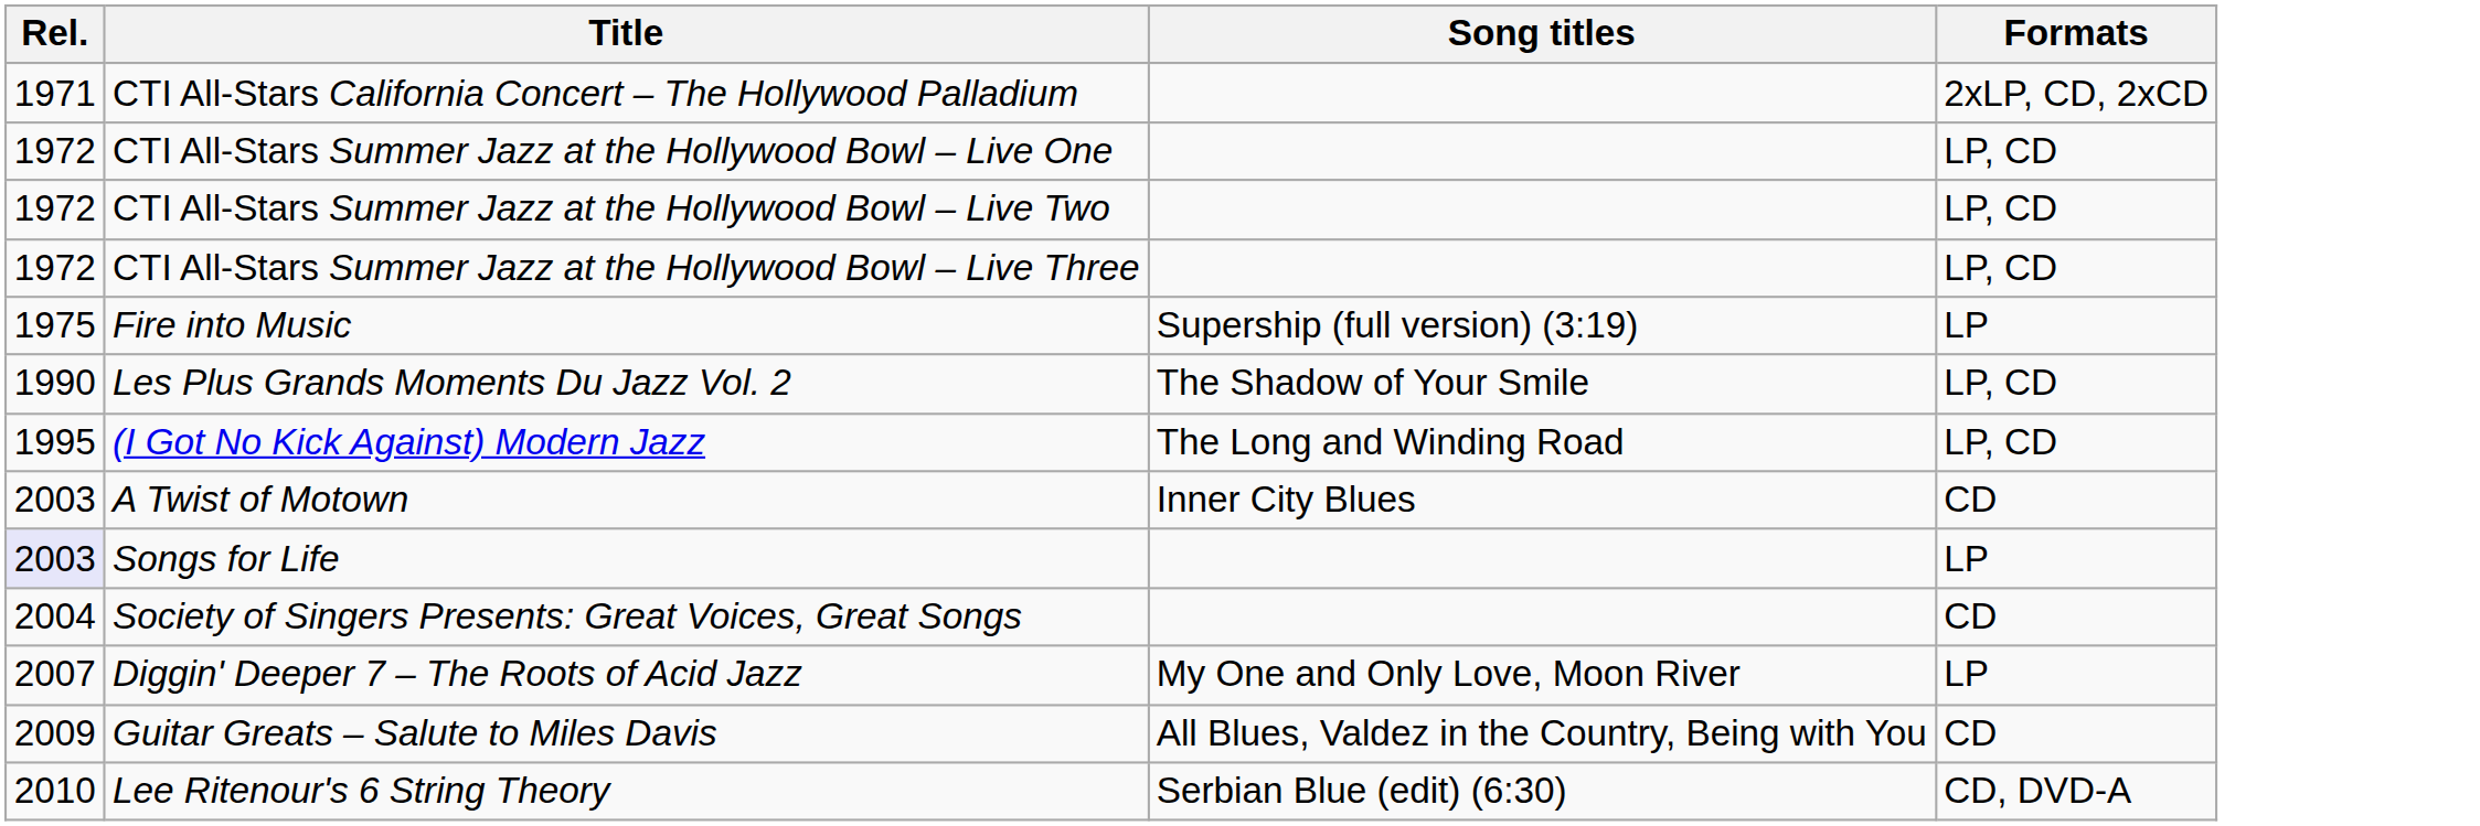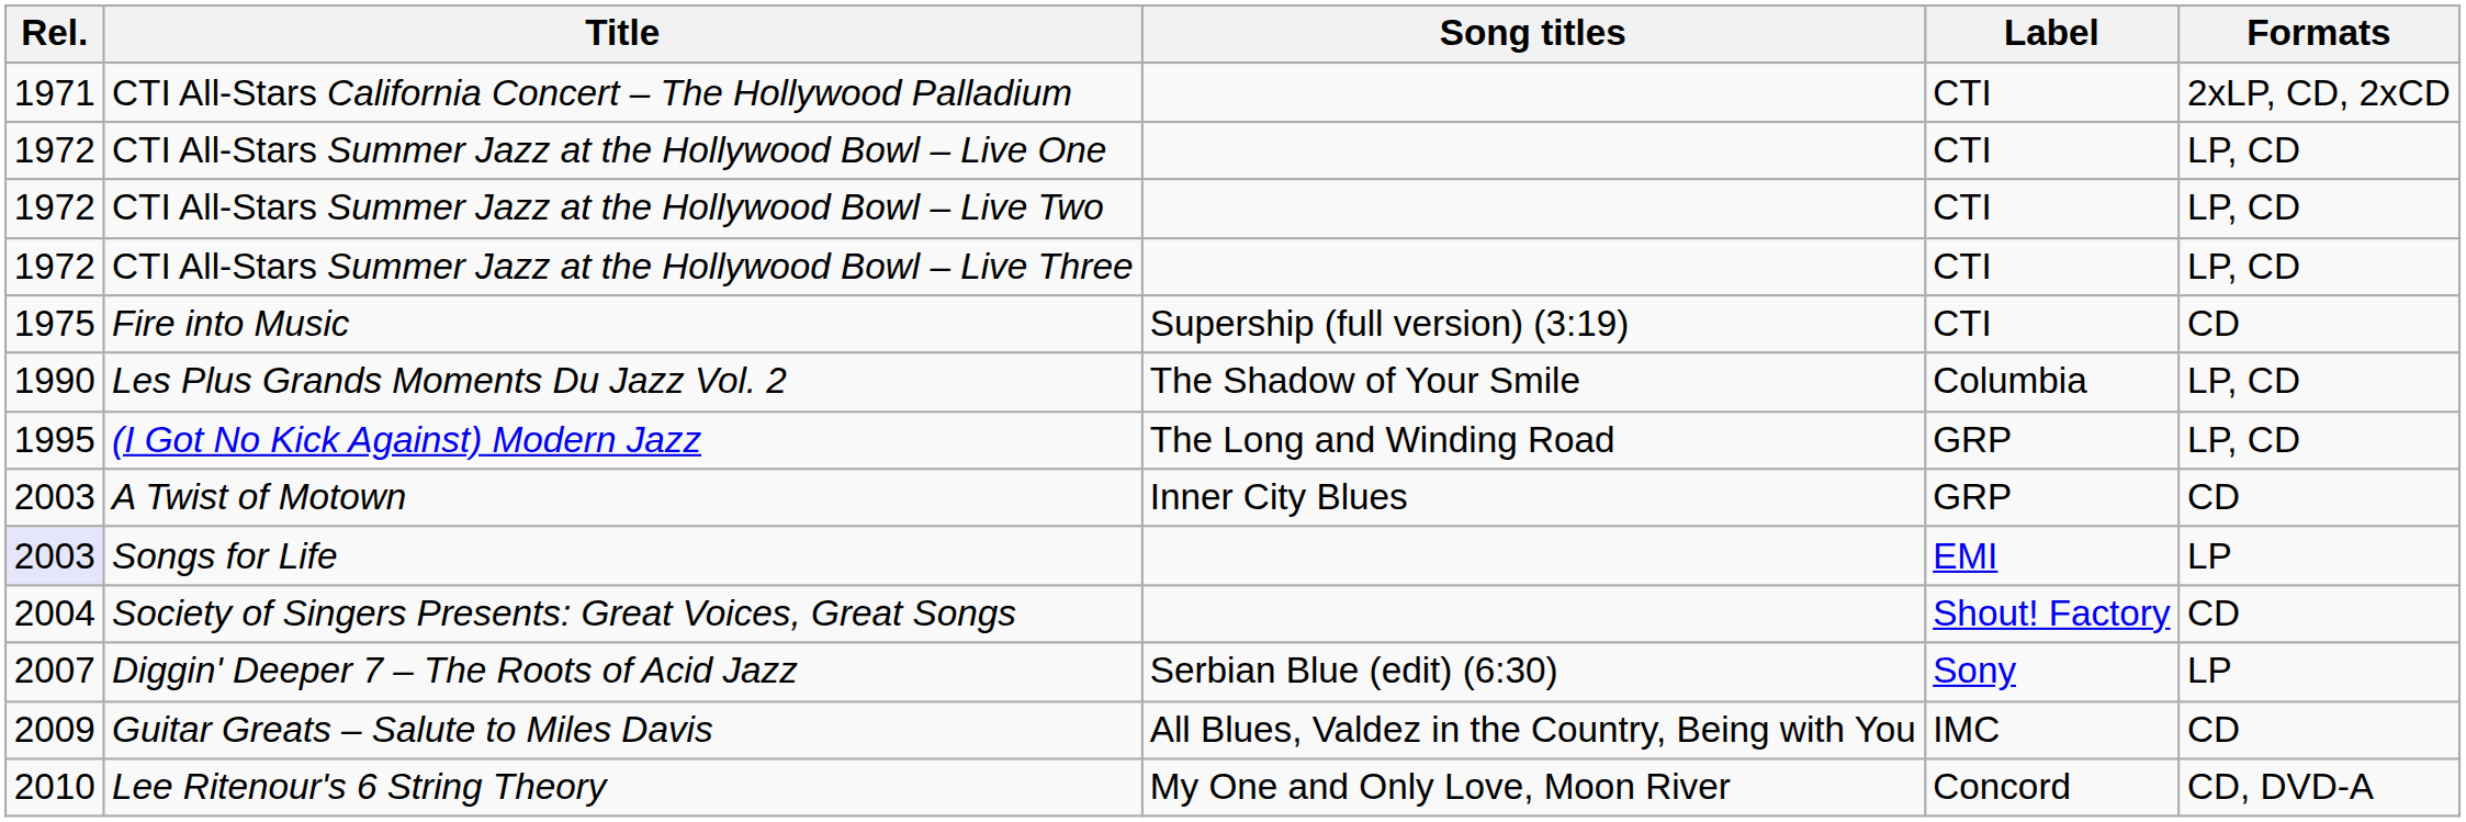+ column: Label | CTI | CTI | CTI | CTI | CTI | Columbia | GRP | GRP | EMI | Shout! Factory | Sony | IMC | Concord
Fire into Music | Formats: LP -> CD
Diggin' Deeper 7 – The Roots of Acid Jazz | Song titles: My One and Only Love, Moon River -> Serbian Blue (edit) (6:30)
Lee Ritenour's 6 String Theory | Song titles: Serbian Blue (edit) (6:30) -> My One and Only Love, Moon River
